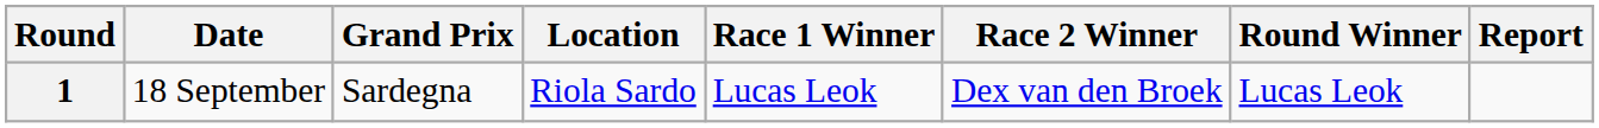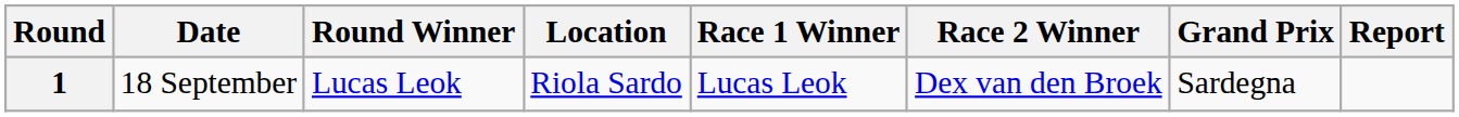columns swapped: Grand Prix <-> Round Winner
